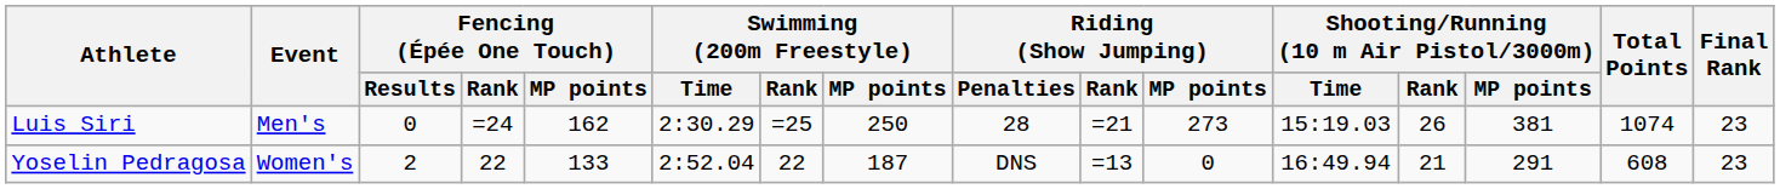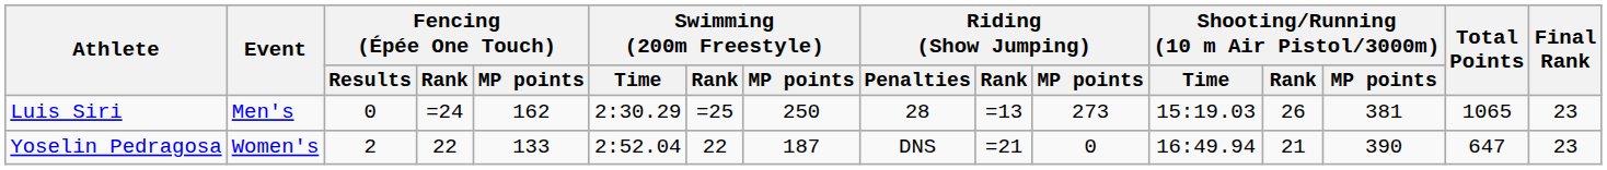Luis Siri | Riding (Show Jumping) / Rank: =21 -> =13
Luis Siri | Total Points: 1074 -> 1065
Yoselin Pedragosa | Riding (Show Jumping) / Rank: =13 -> =21
Yoselin Pedragosa | Shooting/Running (10 m Air Pistol/3000m) / MP points: 291 -> 390
Yoselin Pedragosa | Total Points: 608 -> 647
